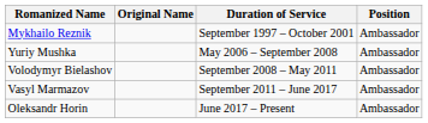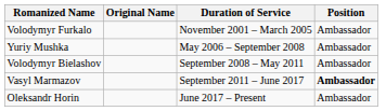- row: Mykhailo Reznik | September 1997 – October 2001 | Ambassador
+ row: Volodymyr Furkalo | November 2001 – March 2005 | Ambassador
Vasyl Marmazov | Position: normal -> bold
